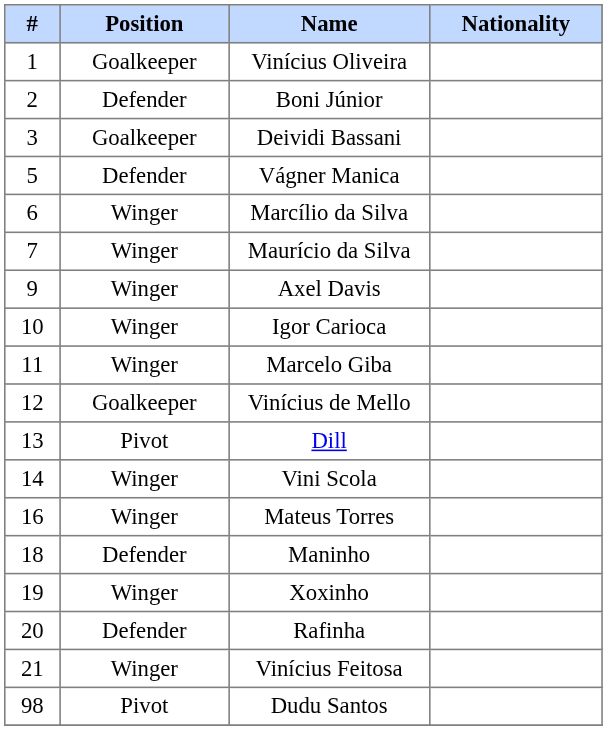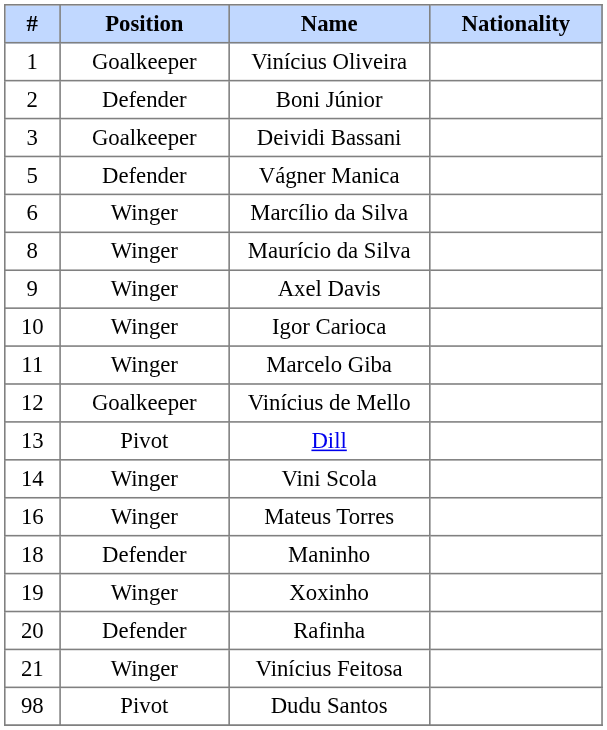Maurício da Silva | #: 7 -> 8
